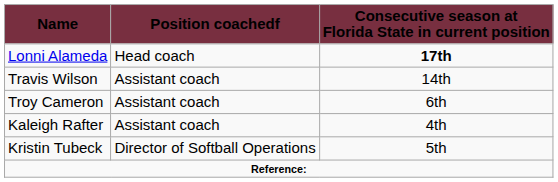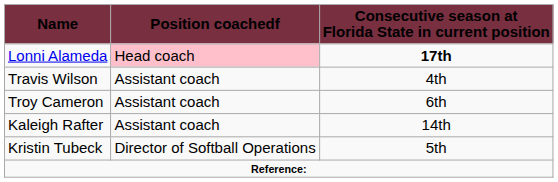Lonni Alameda | Position coachedf: no background -> pink background
Travis Wilson | Consecutive season at Florida State in current position: 14th -> 4th
Kaleigh Rafter | Consecutive season at Florida State in current position: 4th -> 14th
